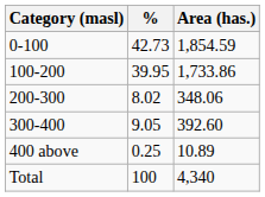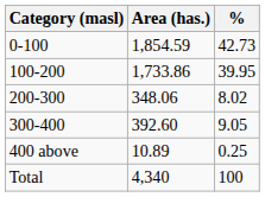columns swapped: Area (has.) <-> %
